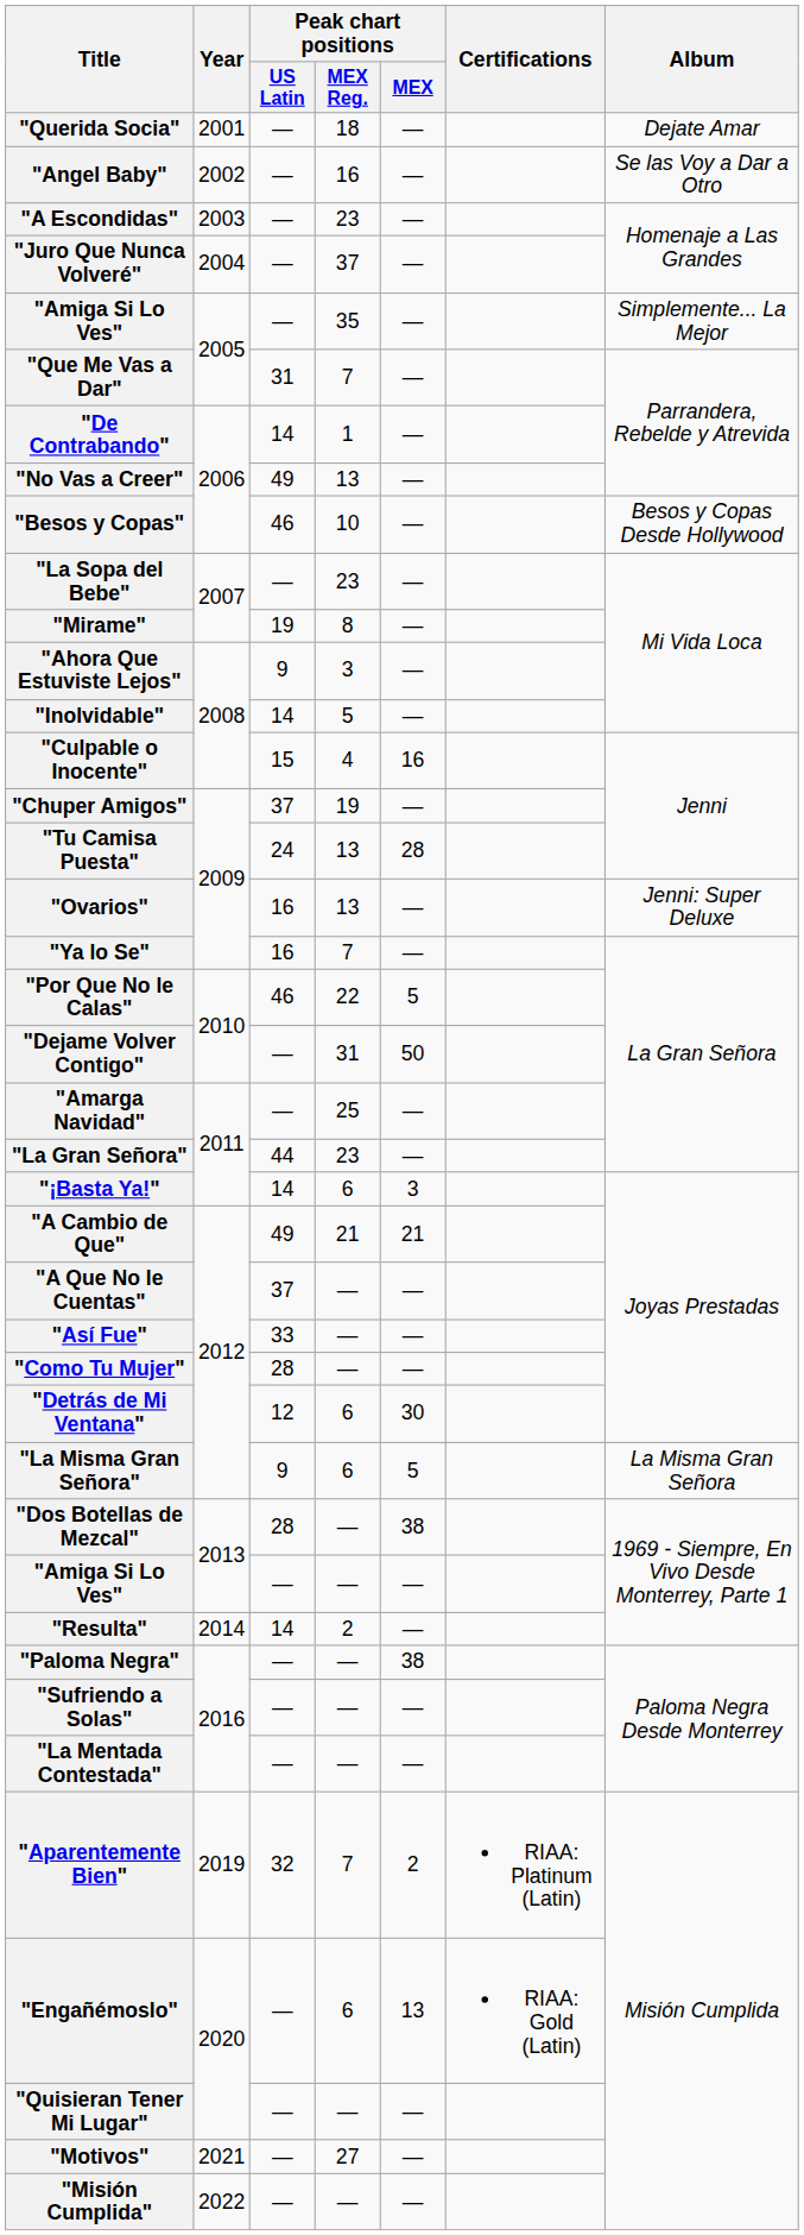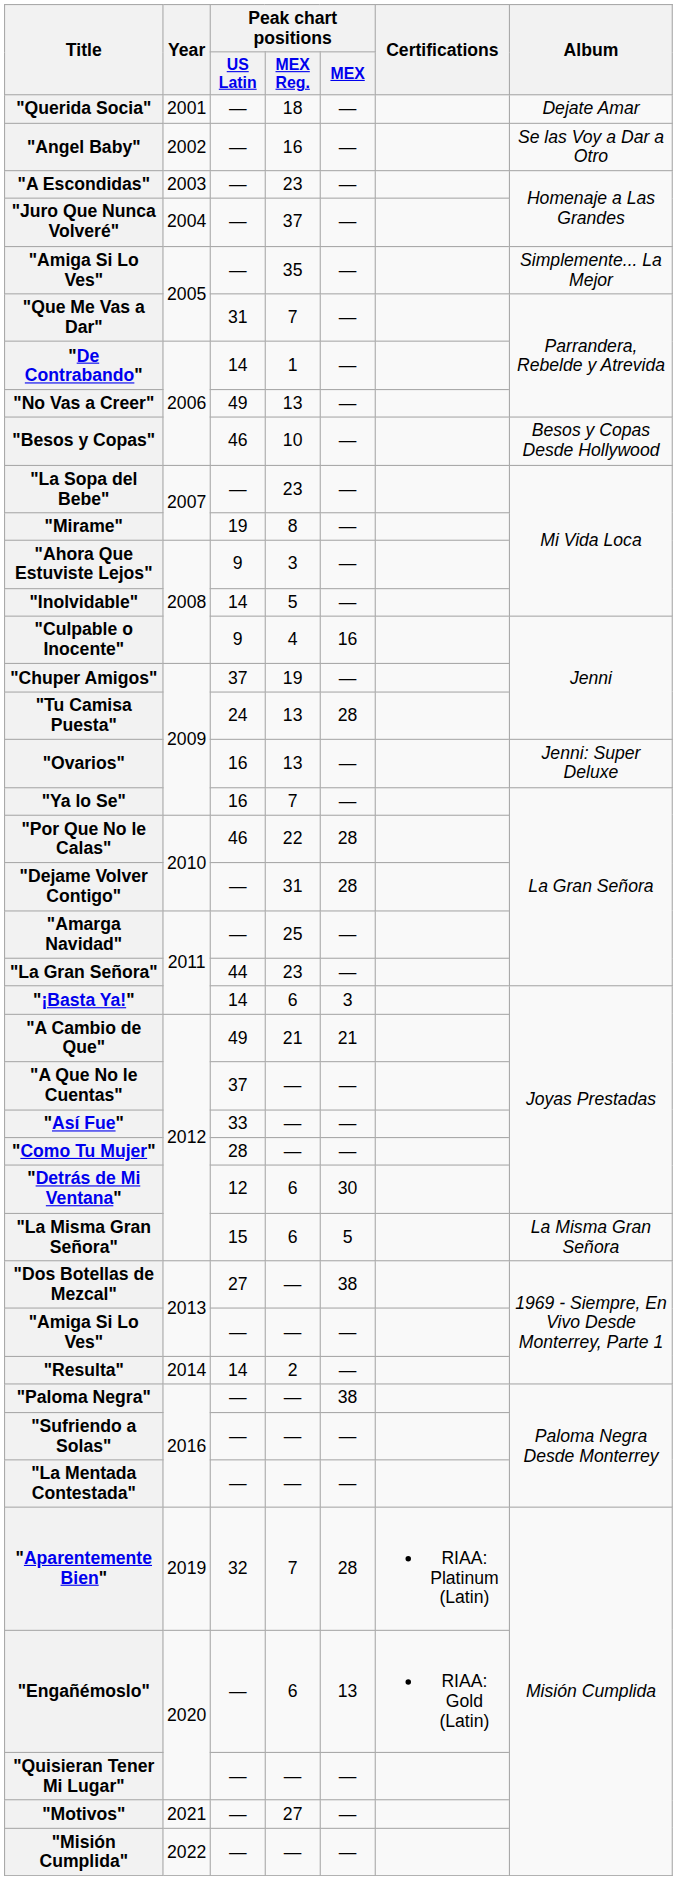"Culpable o Inocente" | Peak chart positions / US Latin: 15 -> 9
"Por Que No le Calas" | Peak chart positions / MEX: 5 -> 28
"Dejame Volver Contigo" | Peak chart positions / MEX: 50 -> 28
"La Misma Gran Señora" | Peak chart positions / US Latin: 9 -> 15
"Dos Botellas de Mezcal" | Peak chart positions / US Latin: 28 -> 27
"Aparentemente Bien" | Peak chart positions / MEX: 2 -> 28
